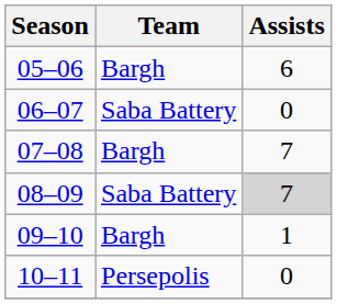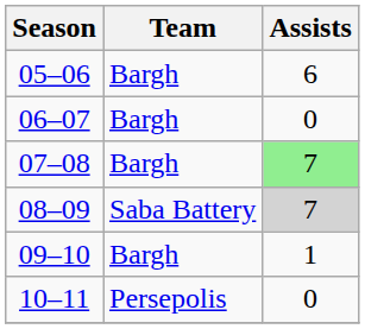06–07 | Team: Saba Battery -> Bargh
07–08 | Assists: no background -> lightgreen background
